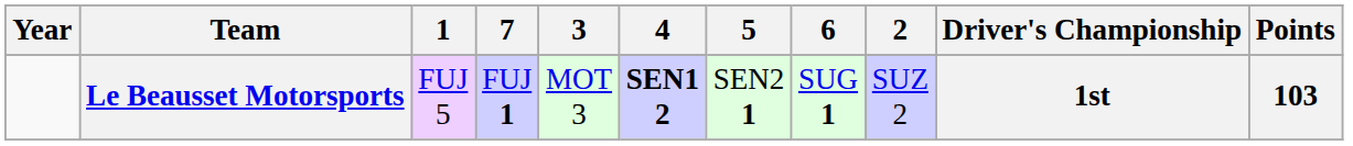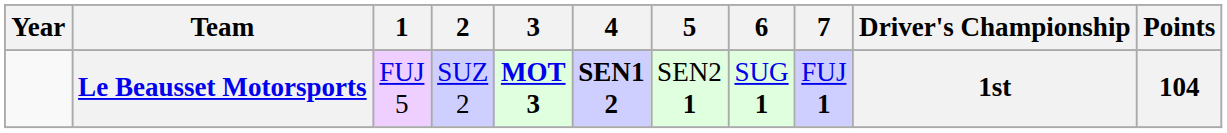columns swapped: 2 <-> 7
Le Beausset Motorsports | 3: normal -> bold
Le Beausset Motorsports | Points: 103 -> 104
